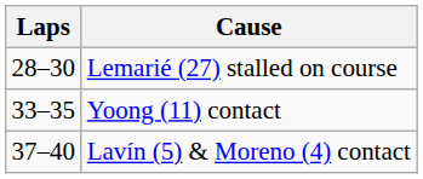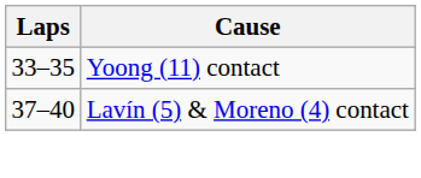- row: 28–30 | Lemarié (27) stalled on course
